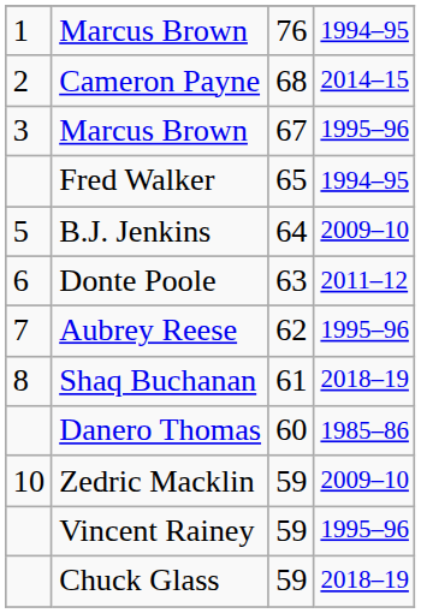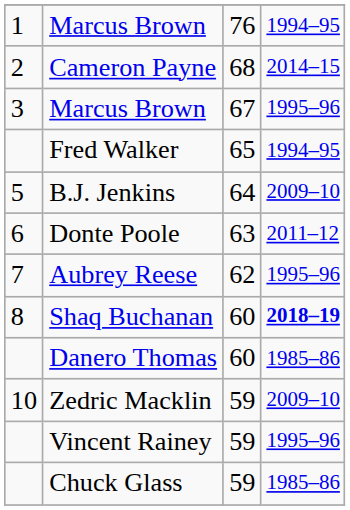Shaq Buchanan | column 3: 61 -> 60
Shaq Buchanan | column 4: normal -> bold
Chuck Glass | column 4: 2018–19 -> 1985–86
